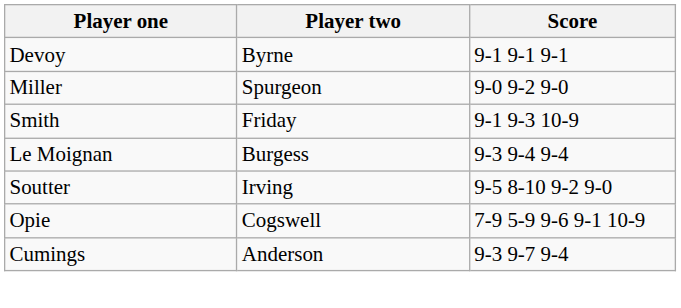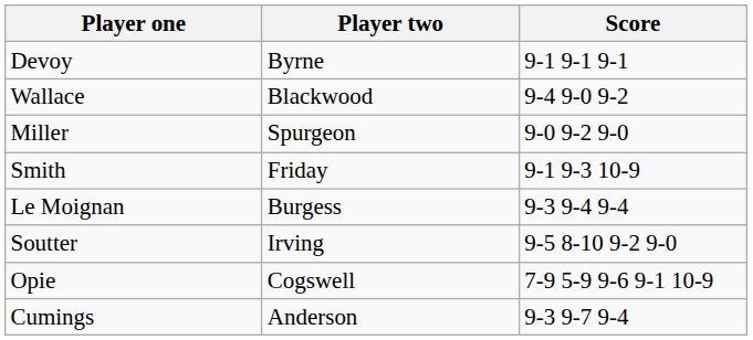+ row: Wallace | Blackwood | 9-4 9-0 9-2
